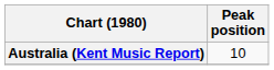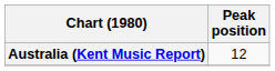Australia (Kent Music Report) | Peak position: 10 -> 12
